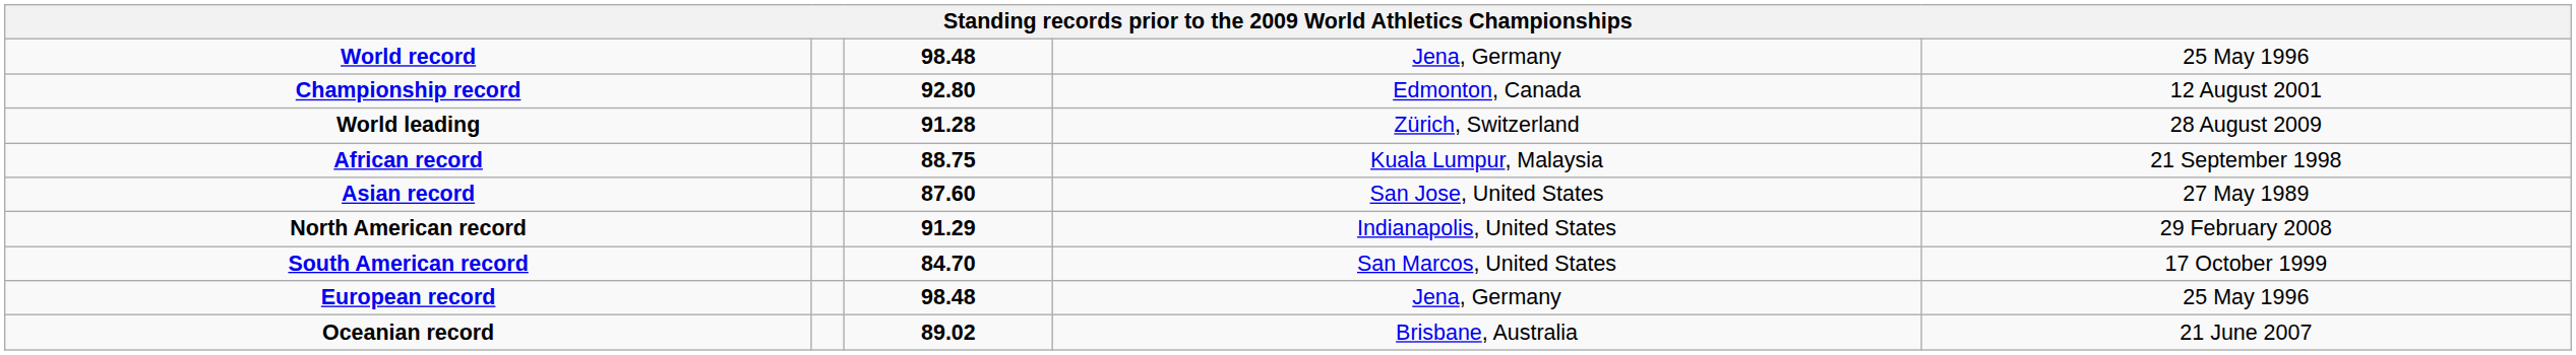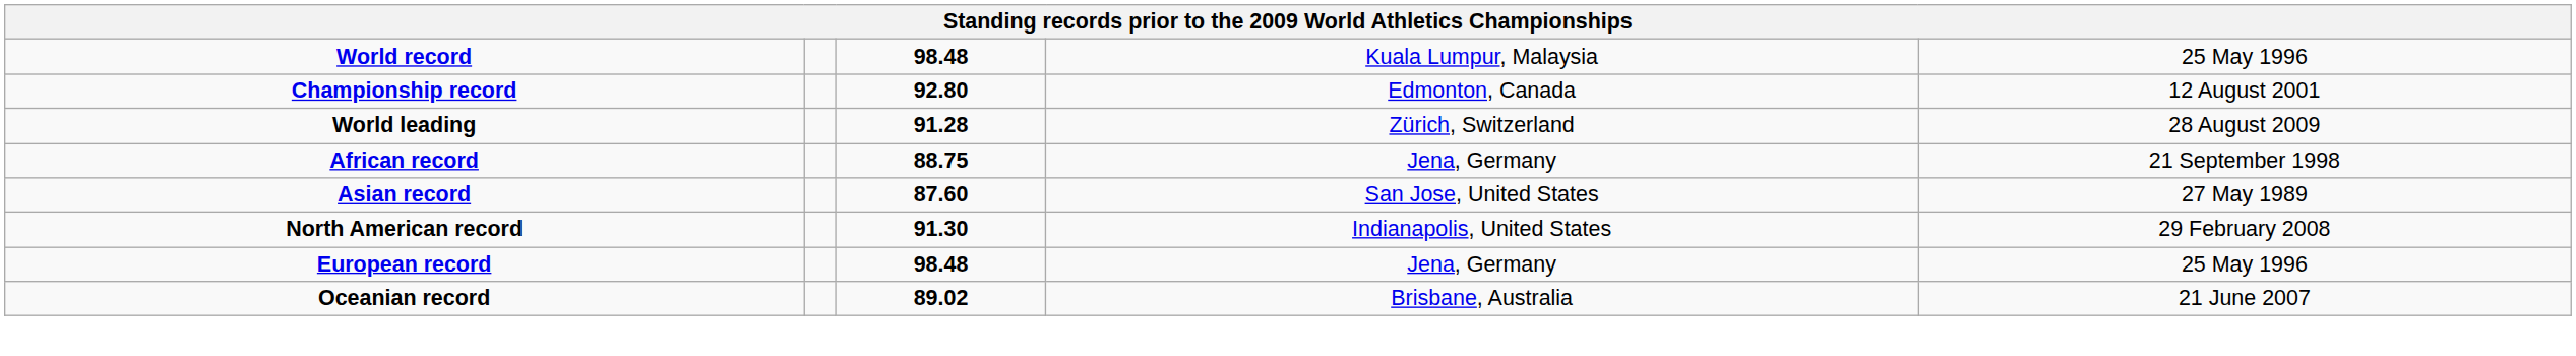World record | column 4: Jena, Germany -> Kuala Lumpur, Malaysia
African record | column 4: Kuala Lumpur, Malaysia -> Jena, Germany
North American record | column 3: 91.29 -> 91.30
- row: South American record | 84.70 | San Marcos, United States | 17 October 1999
